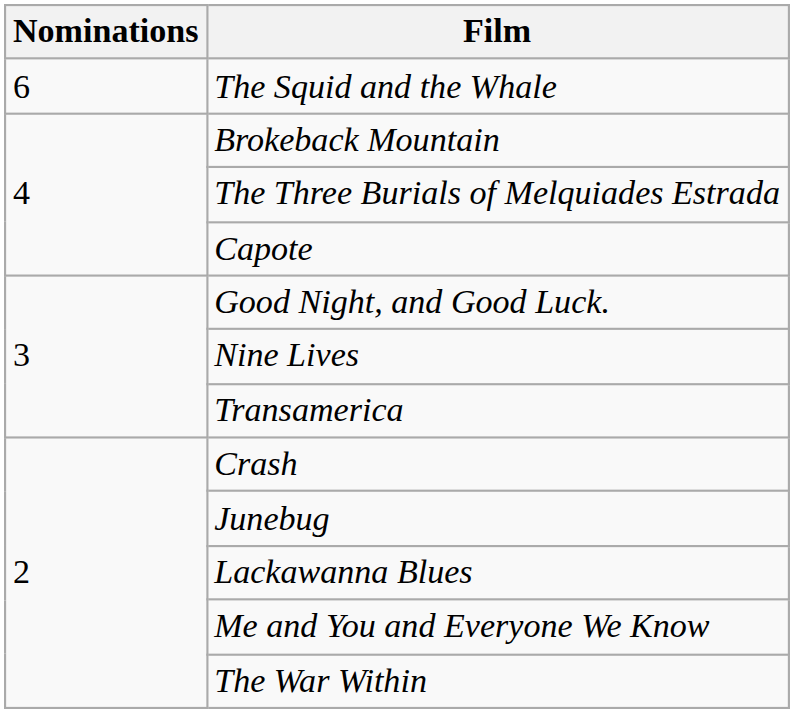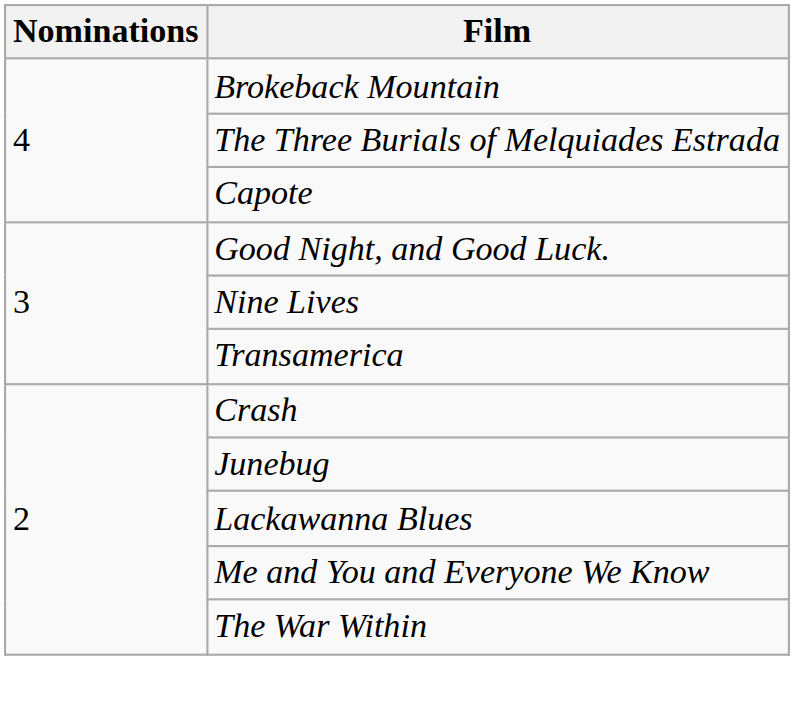- row: 6 | The Squid and the Whale
